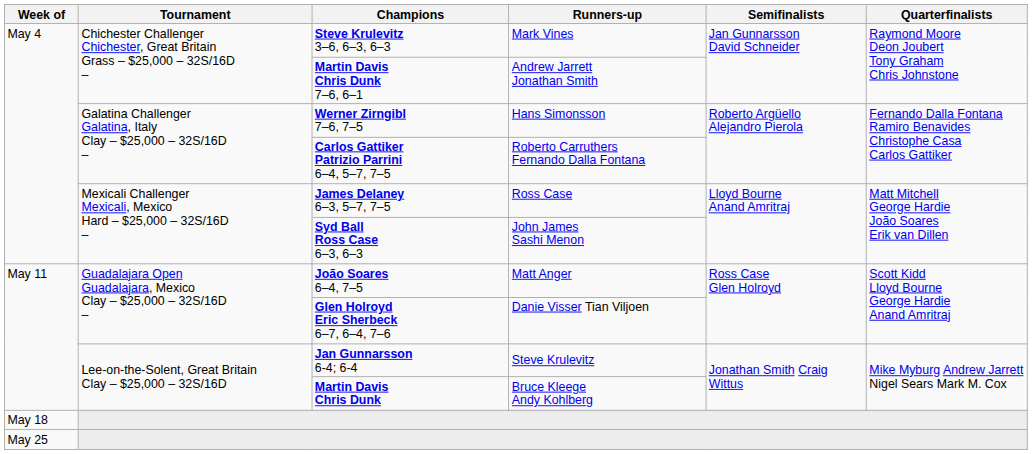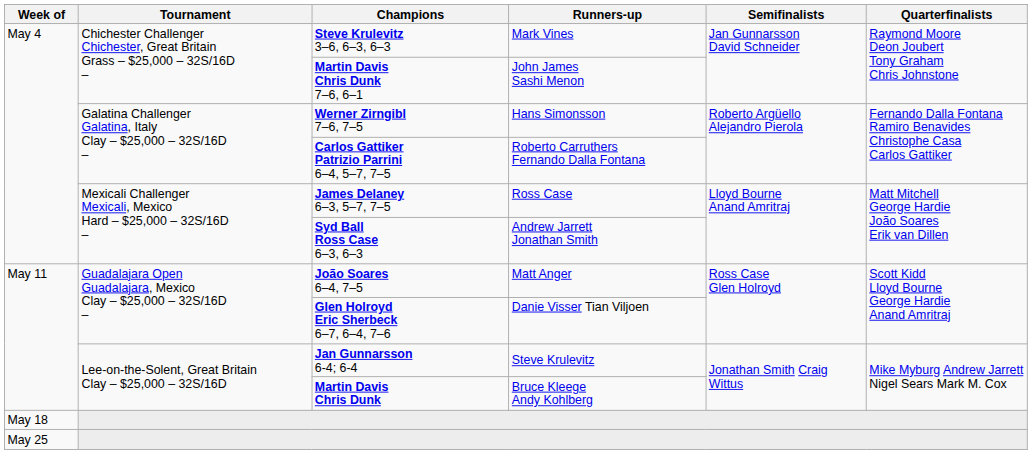Martin Davis Chris Dunk 7–6, 6–1 | Runners-up: Andrew Jarrett Jonathan Smith -> John James Sashi Menon
Syd Ball Ross Case 6–3, 6–3 | Runners-up: John James Sashi Menon -> Andrew Jarrett Jonathan Smith
